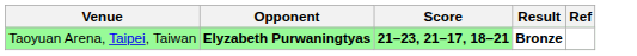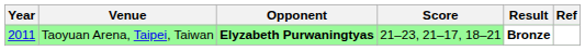+ column: Year | 2011
Taoyuan Arena, Taipei, Taiwan | Score: bold -> normal
